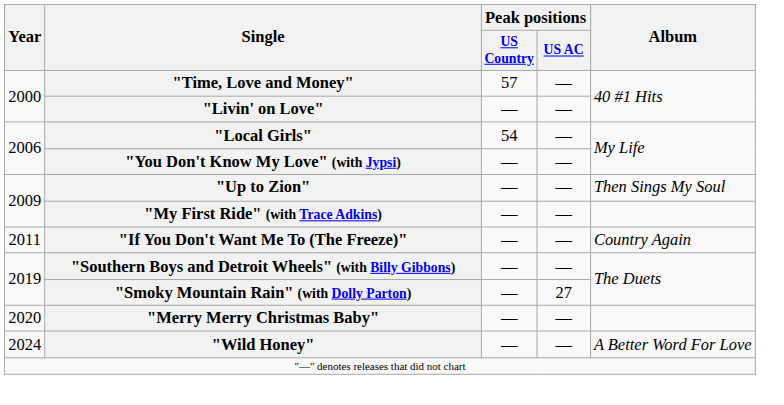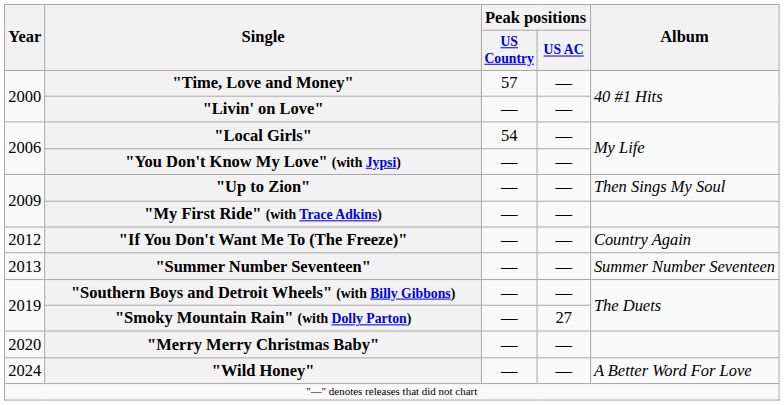"If You Don't Want Me To (The Freeze)" | Year: 2011 -> 2012
+ row: 2013 | "Summer Number Seventeen" | — | — | Summer Number Seventeen
